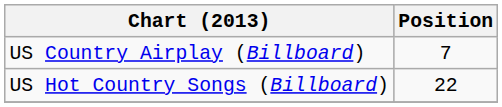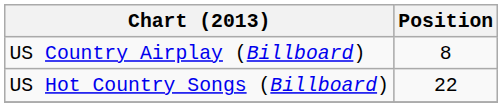US Country Airplay (Billboard) | Position: 7 -> 8
